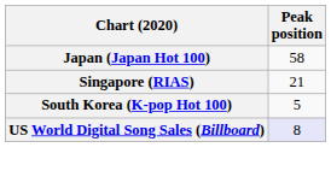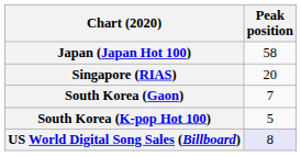Singapore (RIAS) | Peak position: 21 -> 20
+ row: South Korea (Gaon) | 7
